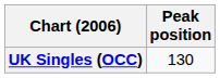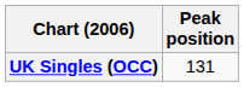UK Singles (OCC) | Peak position: 130 -> 131
